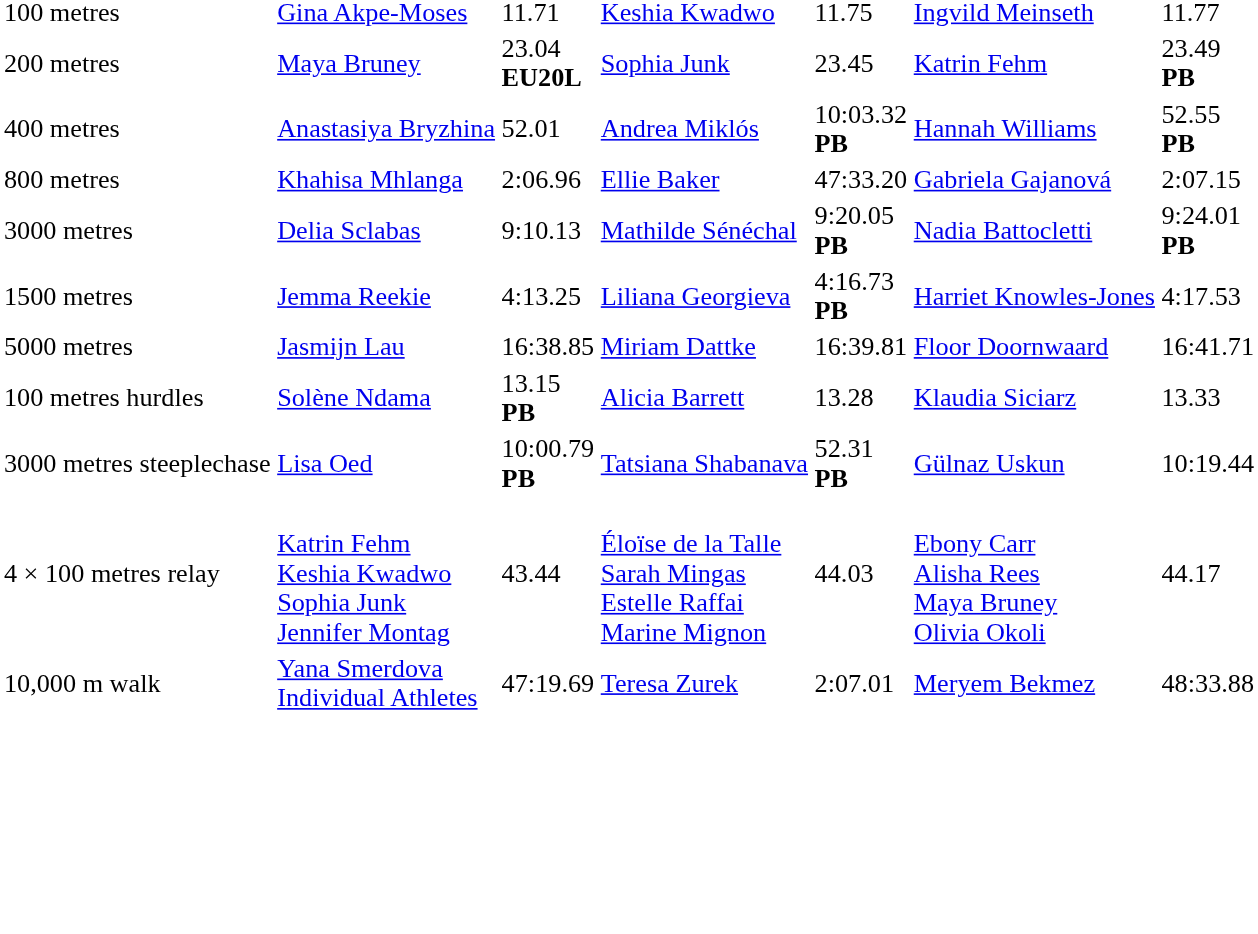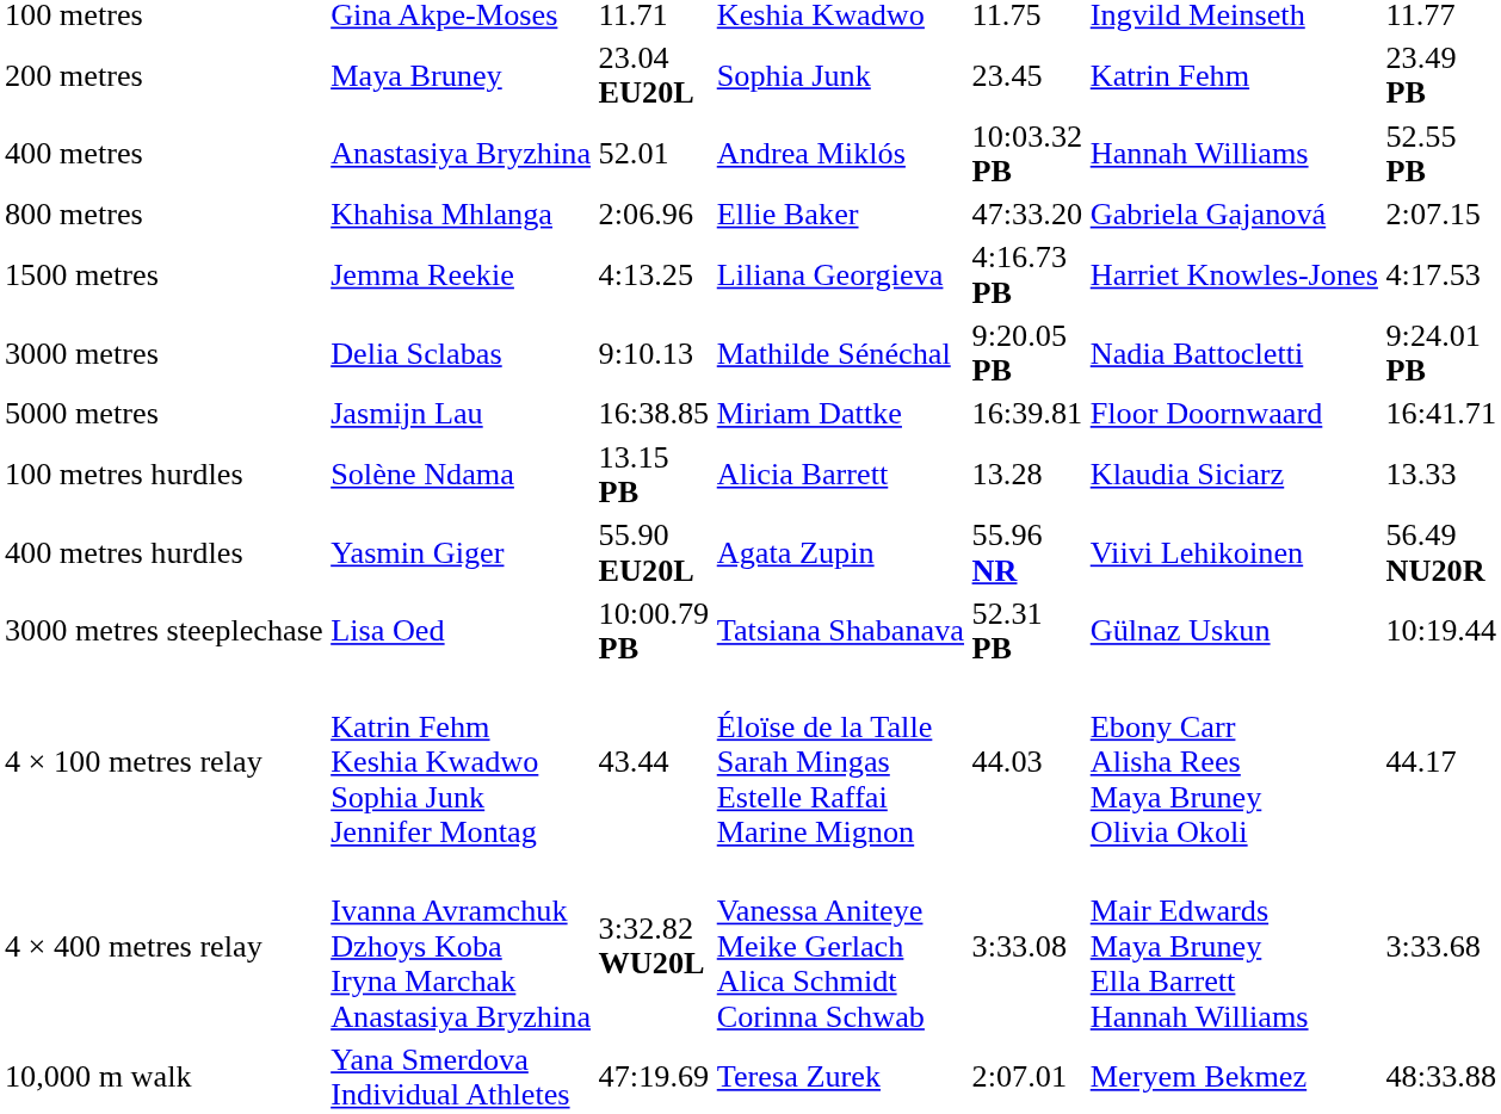rows swapped: 1500 metres <-> 3000 metres
+ row: 400 metres hurdles | Yasmin Giger | 55.90 EU20L | Agata Zupin | 55.96 NR | Viivi Lehikoinen | 56.49 NU20R
+ row: 4 × 400 metres relay | Ivanna Avramchuk Dzhoys Koba Iryna Marchak Anastasiya Bryzhina | 3:32.82 WU20L | Vanessa Aniteye Meike Gerlach Alica Schmidt Corinna Schwab | 3:33.08 | Mair Edwards Maya Bruney Ella Barrett Hannah Williams | 3:33.68
